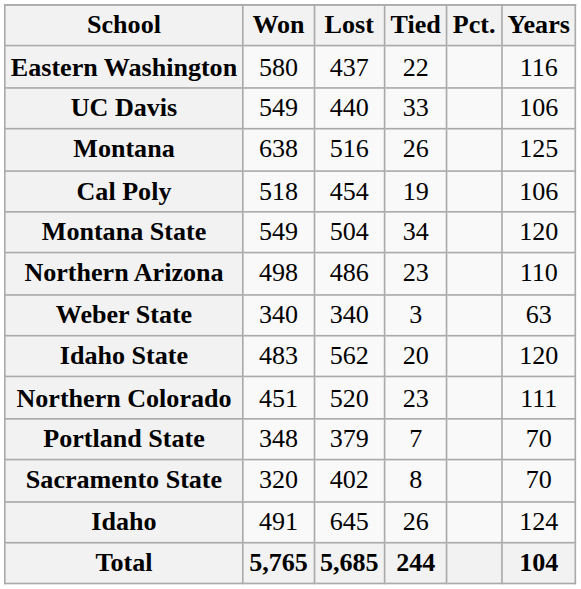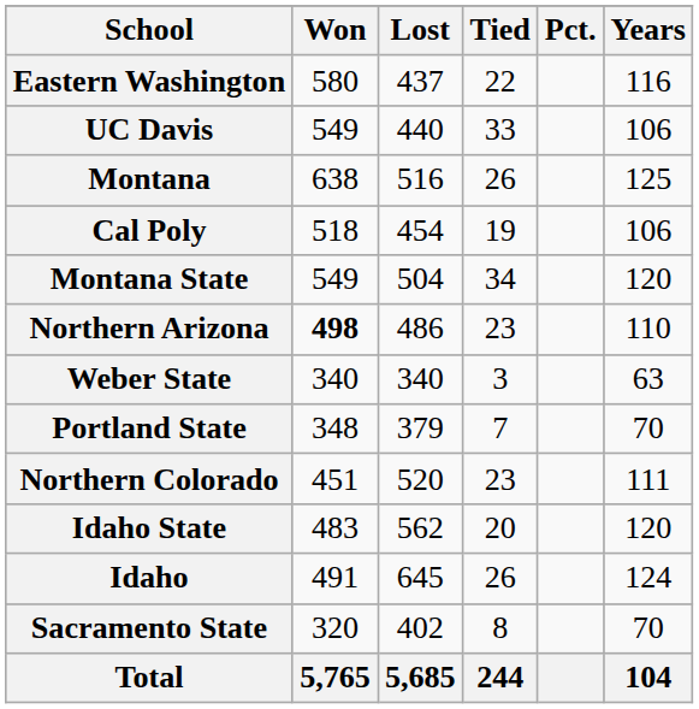Northern Arizona | Won: normal -> bold
rows swapped: Portland State <-> Idaho State
rows swapped: Sacramento State <-> Idaho
